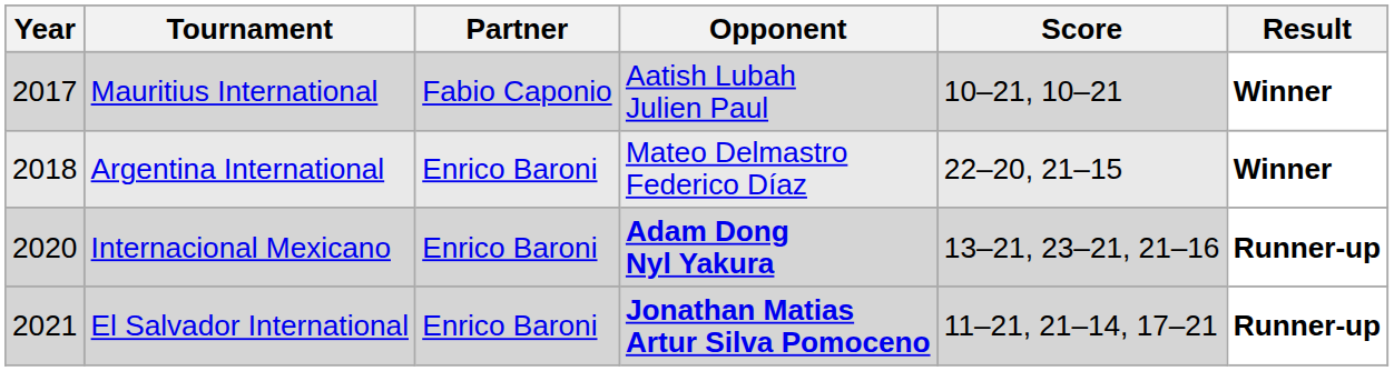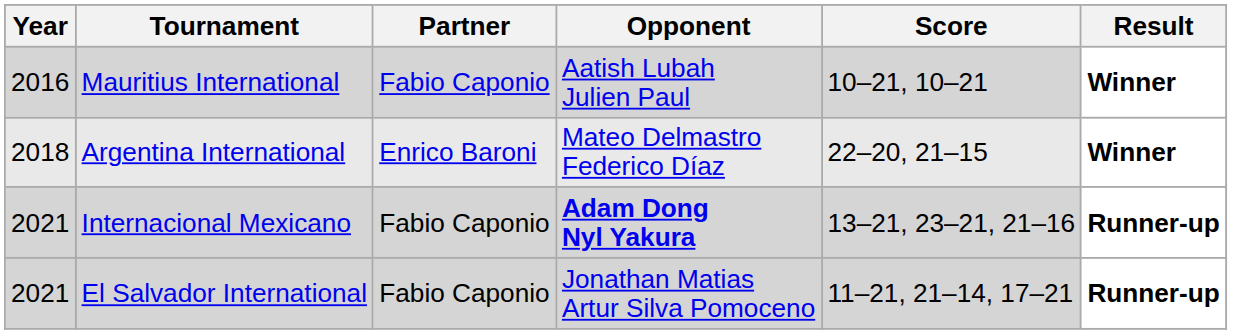Mauritius International | Year: 2017 -> 2016
Internacional Mexicano | Year: 2020 -> 2021
Internacional Mexicano | Partner: Enrico Baroni -> Fabio Caponio
El Salvador International | Partner: Enrico Baroni -> Fabio Caponio
El Salvador International | Opponent: bold -> normal
